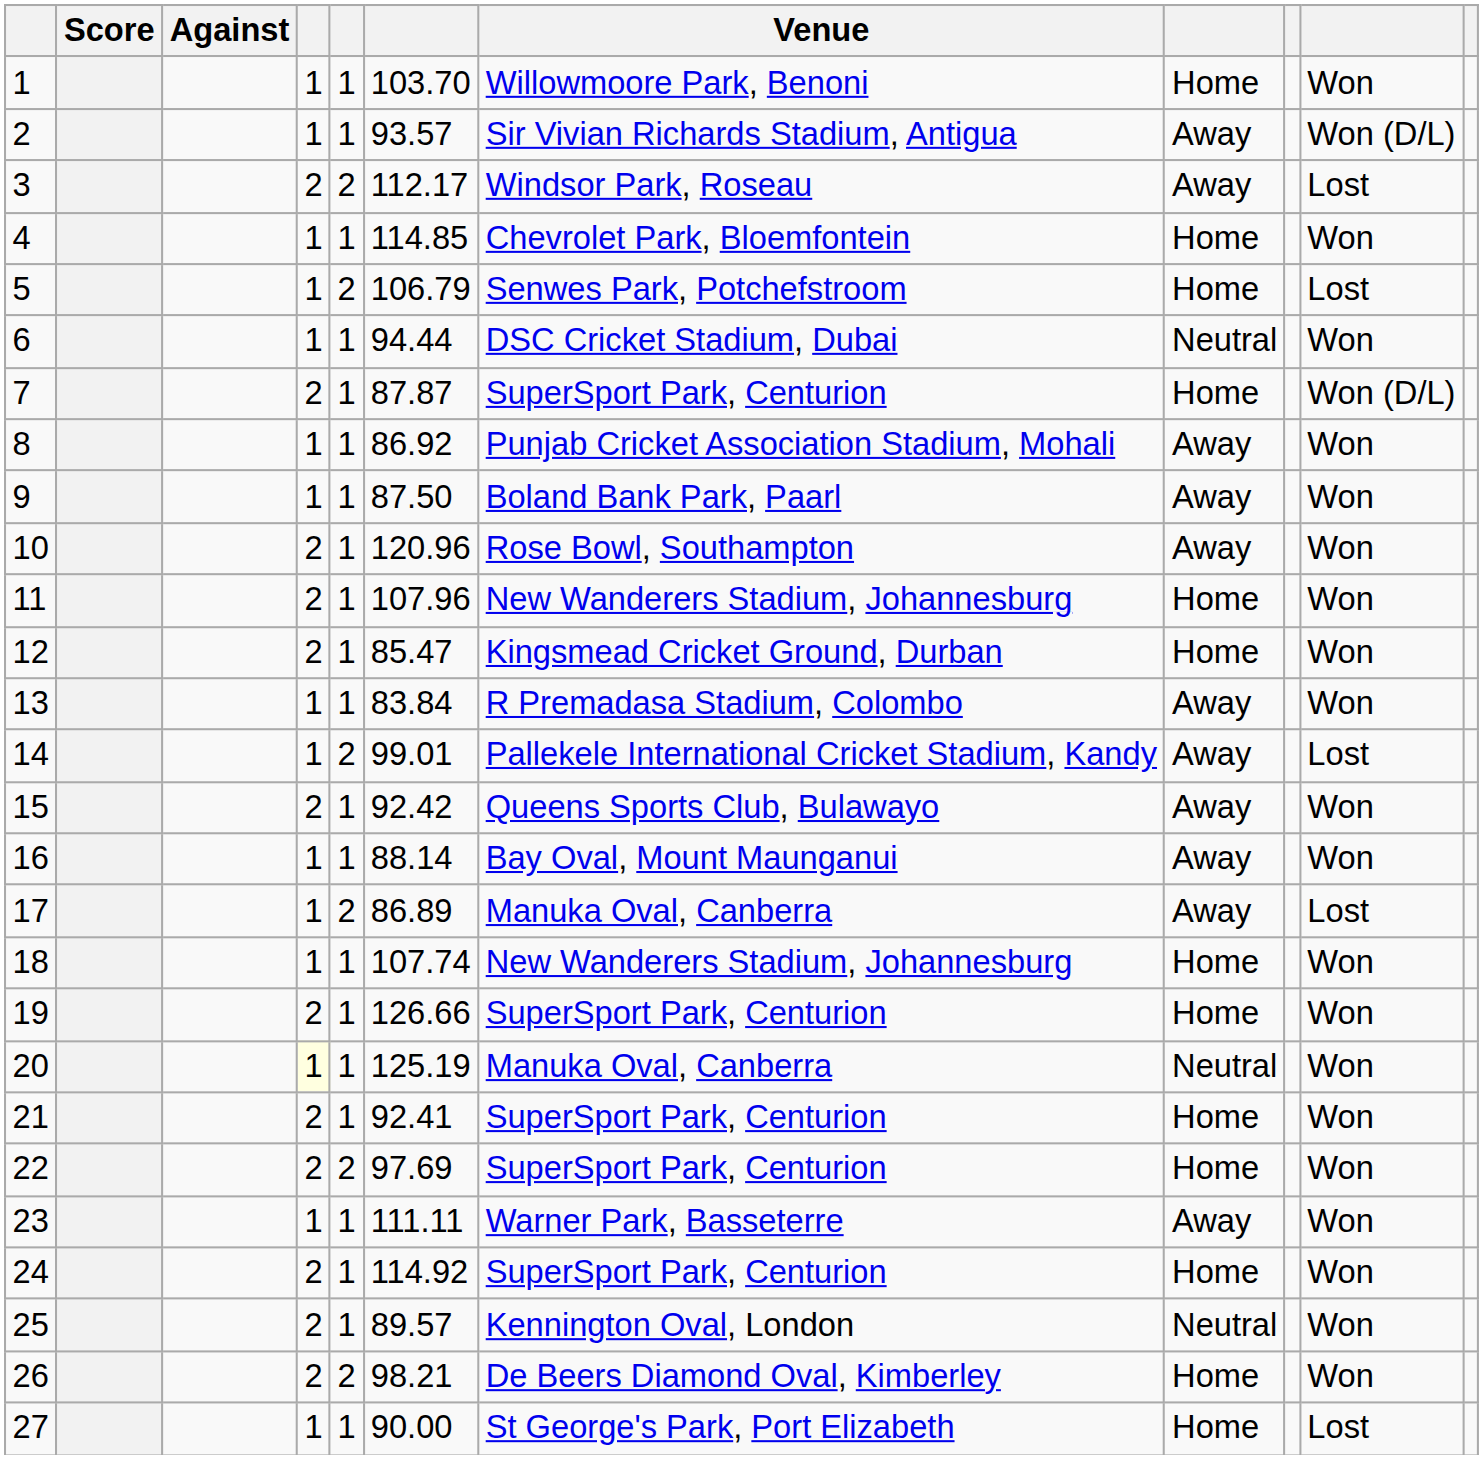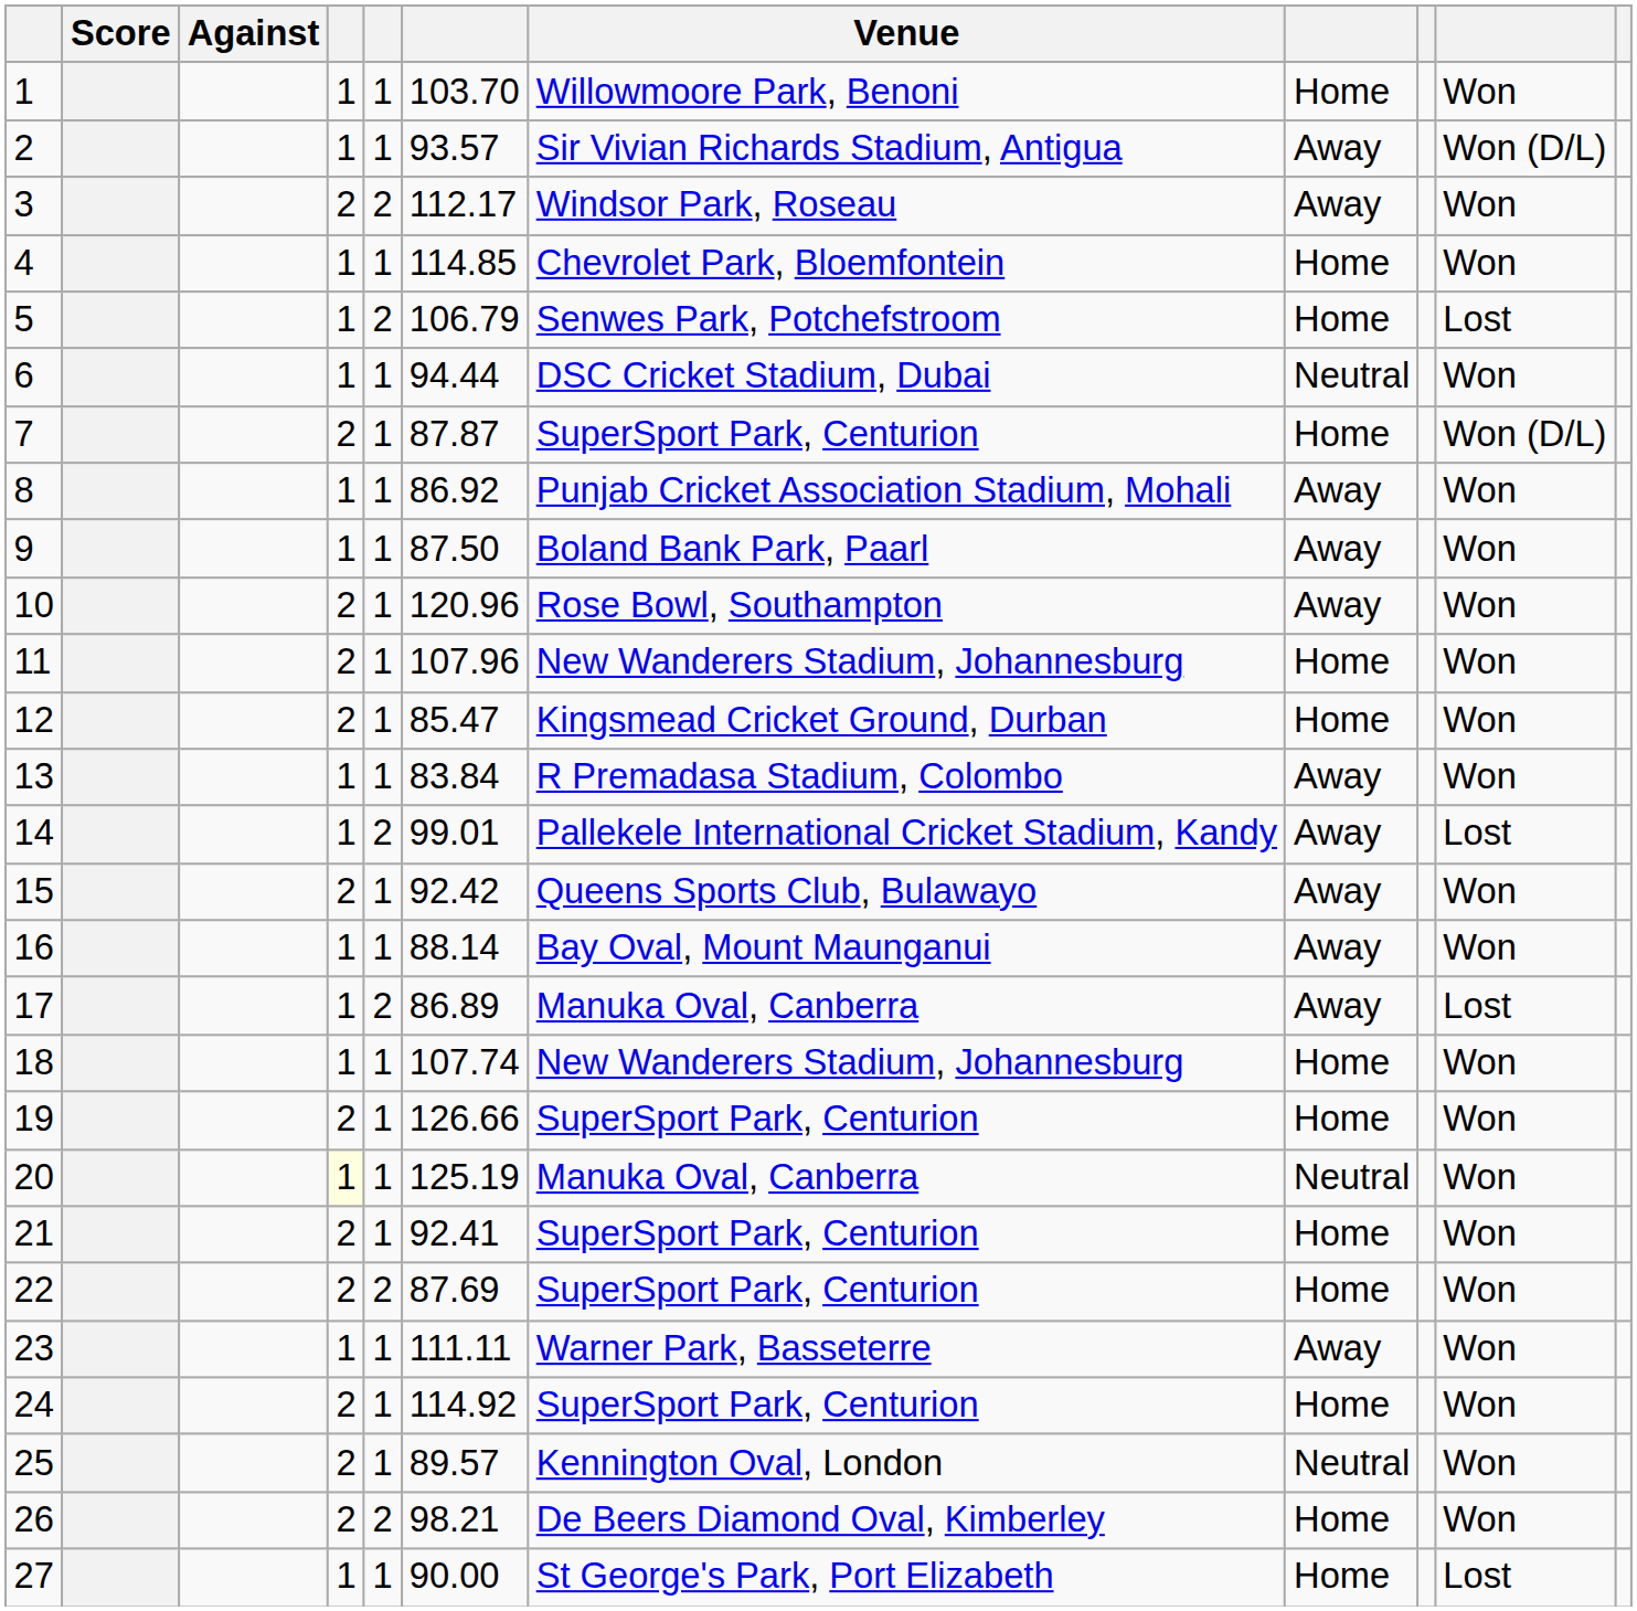3 | column 10: Lost -> Won
22 | column 6: 97.69 -> 87.69
